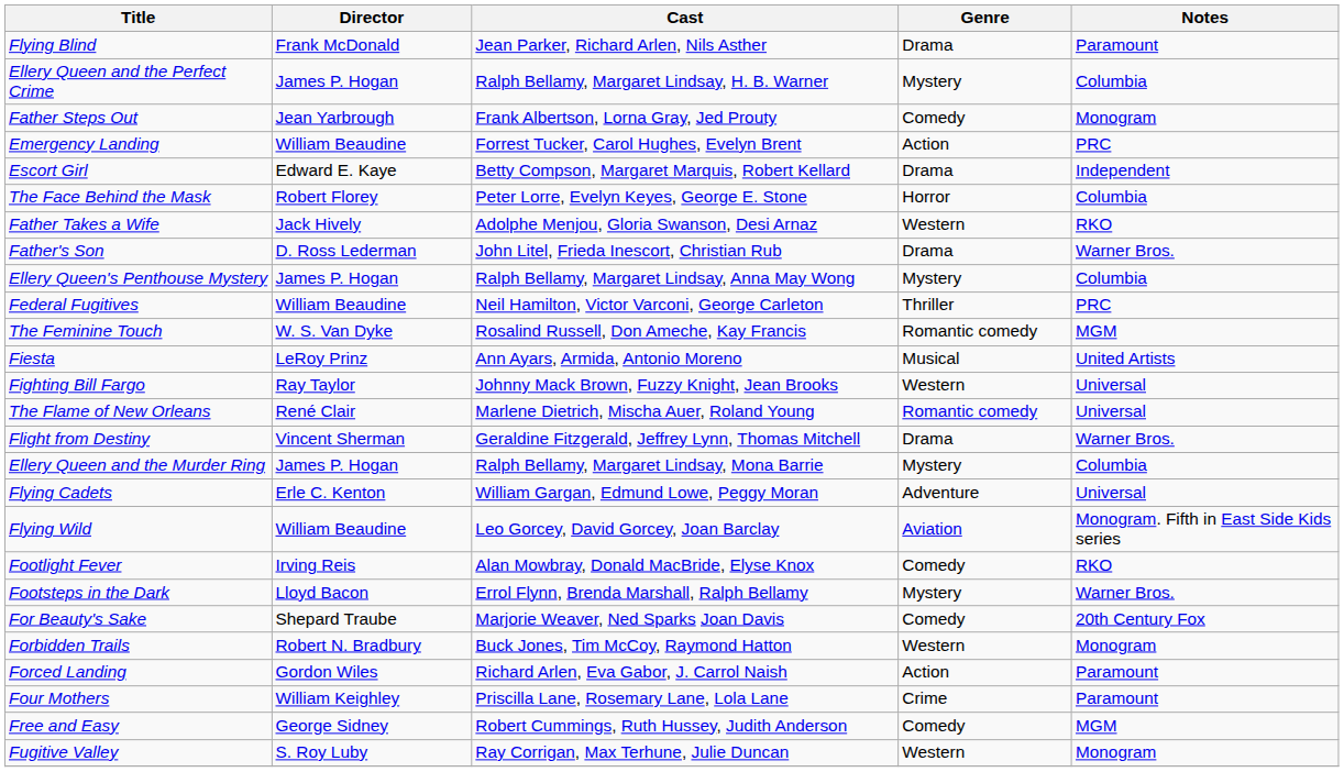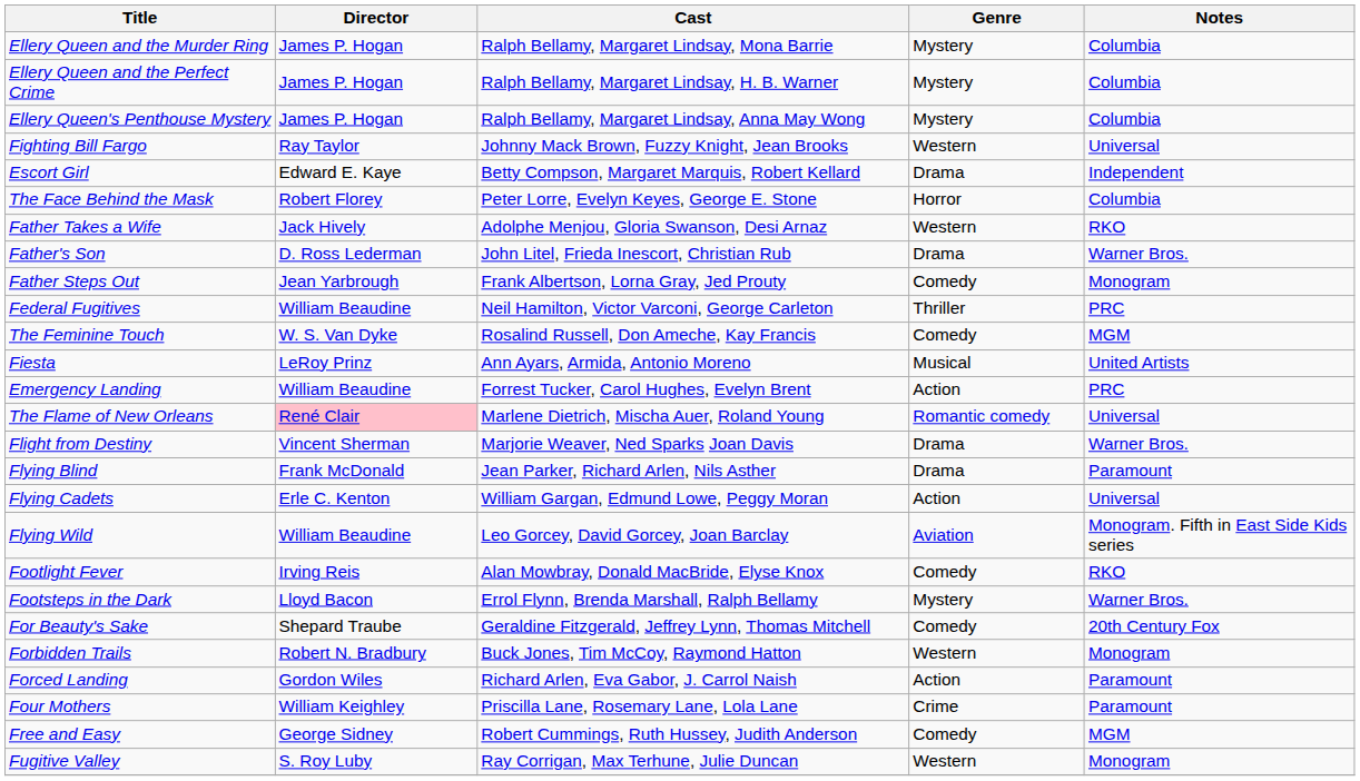rows swapped: Ellery Queen and the Murder Ring <-> Flying Blind
rows swapped: Ellery Queen's Penthouse Mystery <-> Father Steps Out
rows swapped: Emergency Landing <-> Fighting Bill Fargo
The Feminine Touch | Genre: Romantic comedy -> Comedy
The Flame of New Orleans | Director: no background -> pink background
Flight from Destiny | Cast: Geraldine Fitzgerald, Jeffrey Lynn, Thomas Mitchell -> Marjorie Weaver, Ned Sparks Joan Davis
Flying Cadets | Genre: Adventure -> Action
For Beauty's Sake | Cast: Marjorie Weaver, Ned Sparks Joan Davis -> Geraldine Fitzgerald, Jeffrey Lynn, Thomas Mitchell
